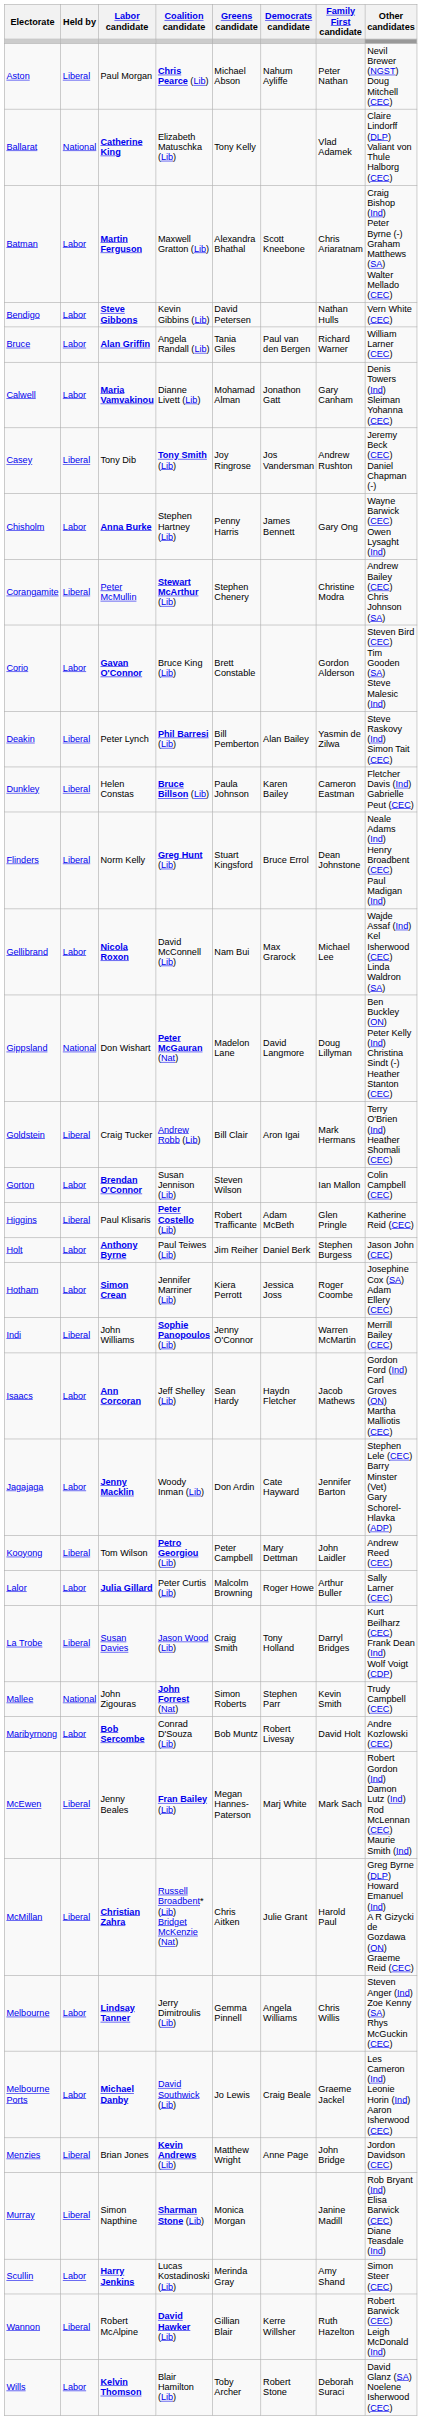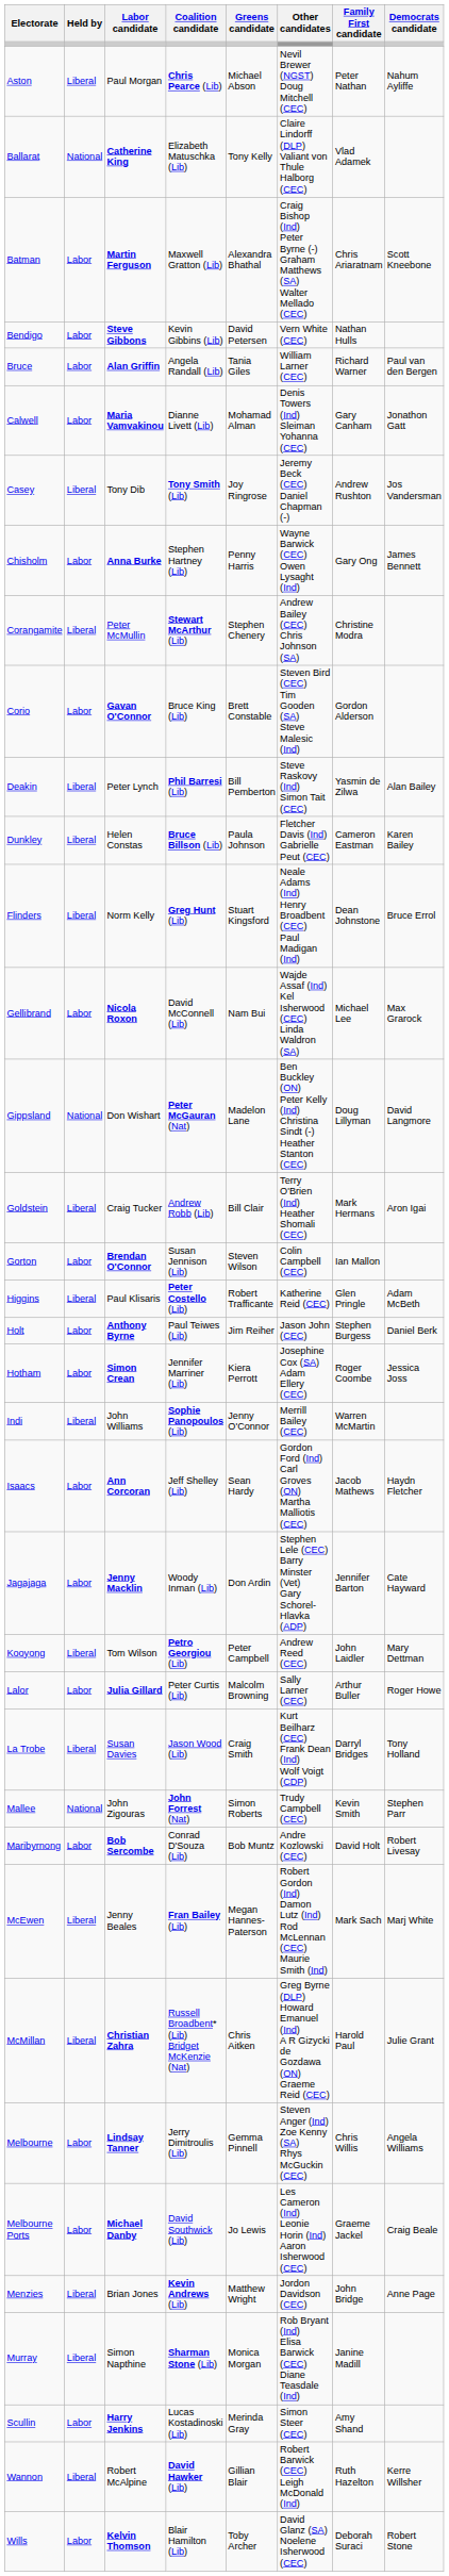columns swapped: Democrats candidate <-> Other candidates
